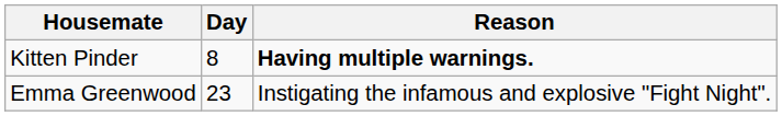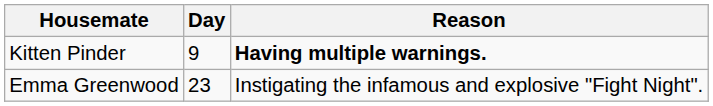Kitten Pinder | Day: 8 -> 9
